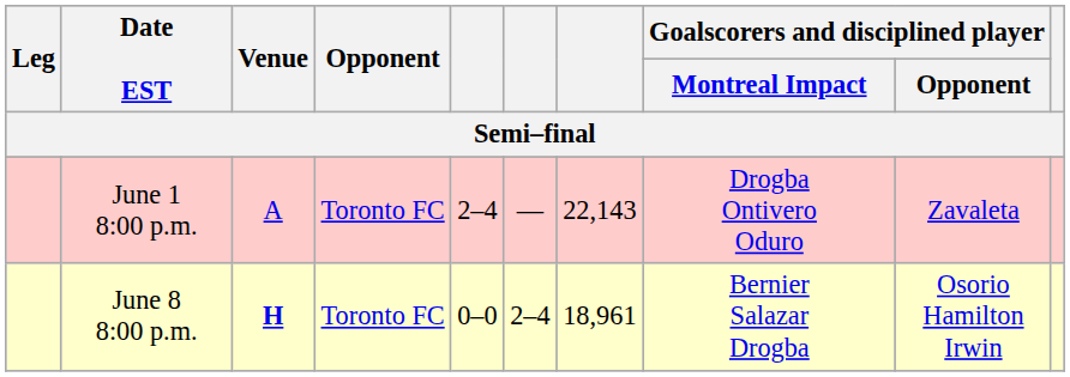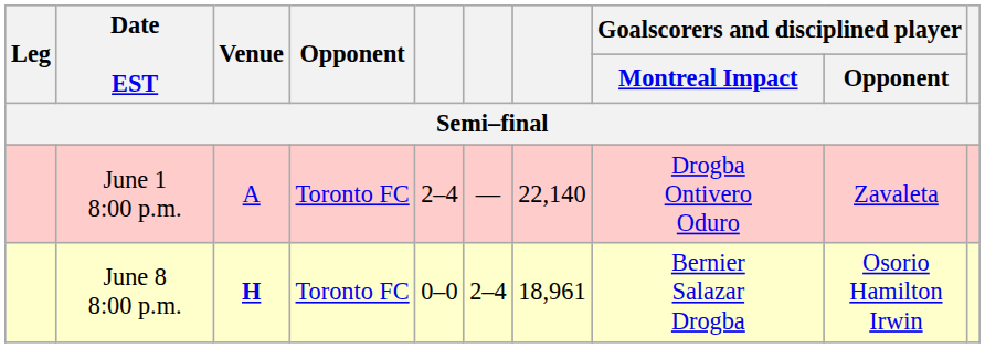June 1 8:00 p.m. | column 7: 22,143 -> 22,140
